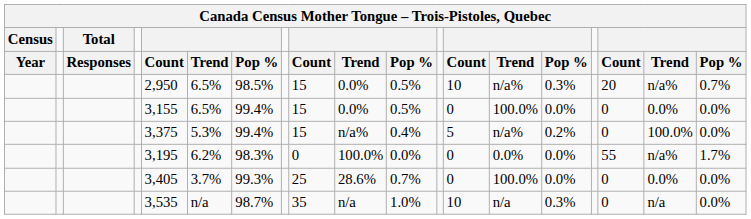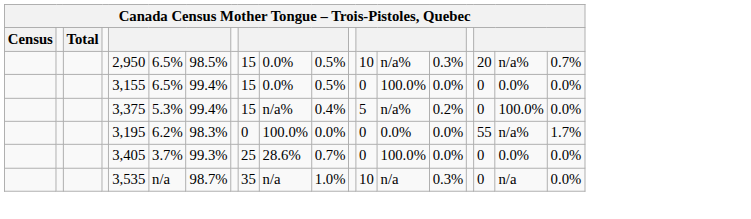- row: Year | Responses | Count | Trend | Pop % | Count | Trend | Pop % | Count | Trend | Pop % | Count | Trend | Pop %
